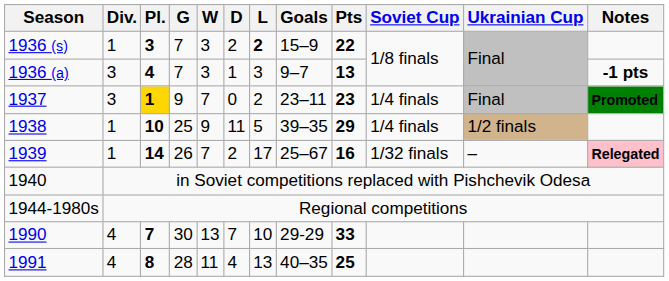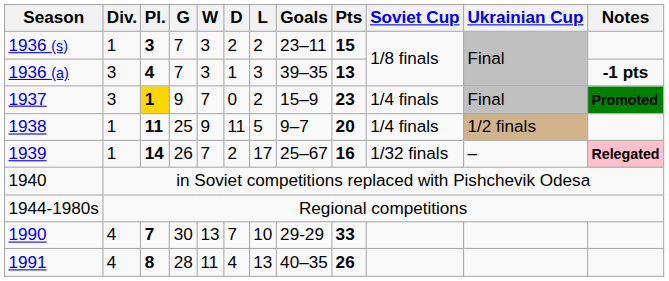1936 (s) | L: bold -> normal
1936 (s) | Goals: 15–9 -> 23–11
1936 (s) | Pts: 22 -> 15
1936 (a) | Goals: 9–7 -> 39–35
1937 | Goals: 23–11 -> 15–9
1938 | Pl.: 10 -> 11
1938 | Goals: 39–35 -> 9–7
1938 | Pts: 29 -> 20
1991 | Pts: 25 -> 26
